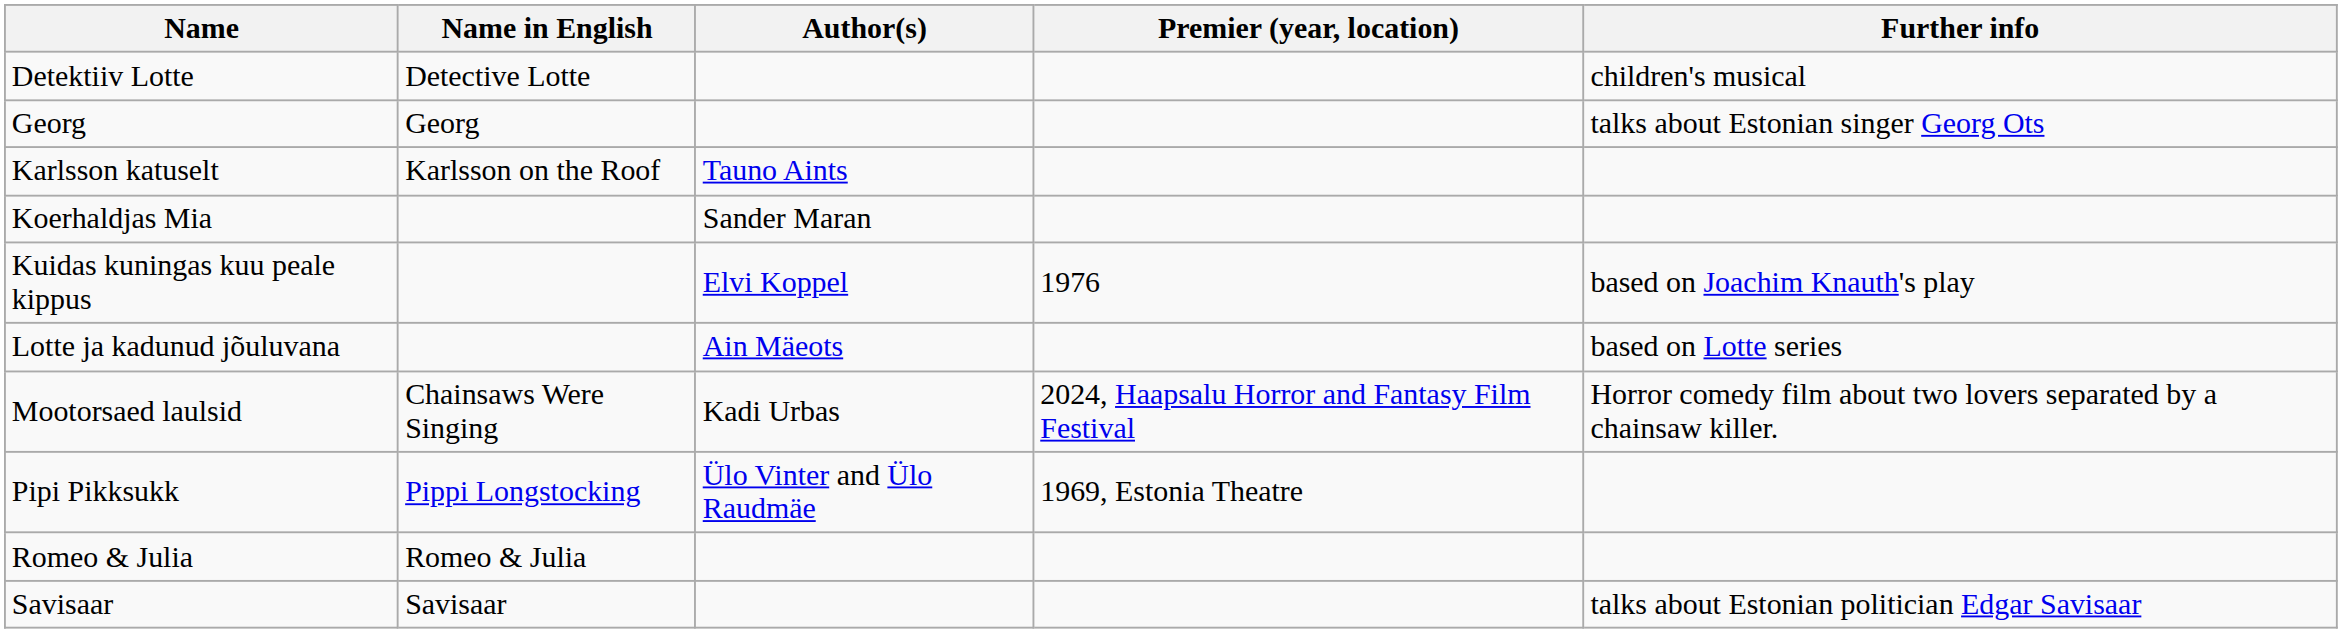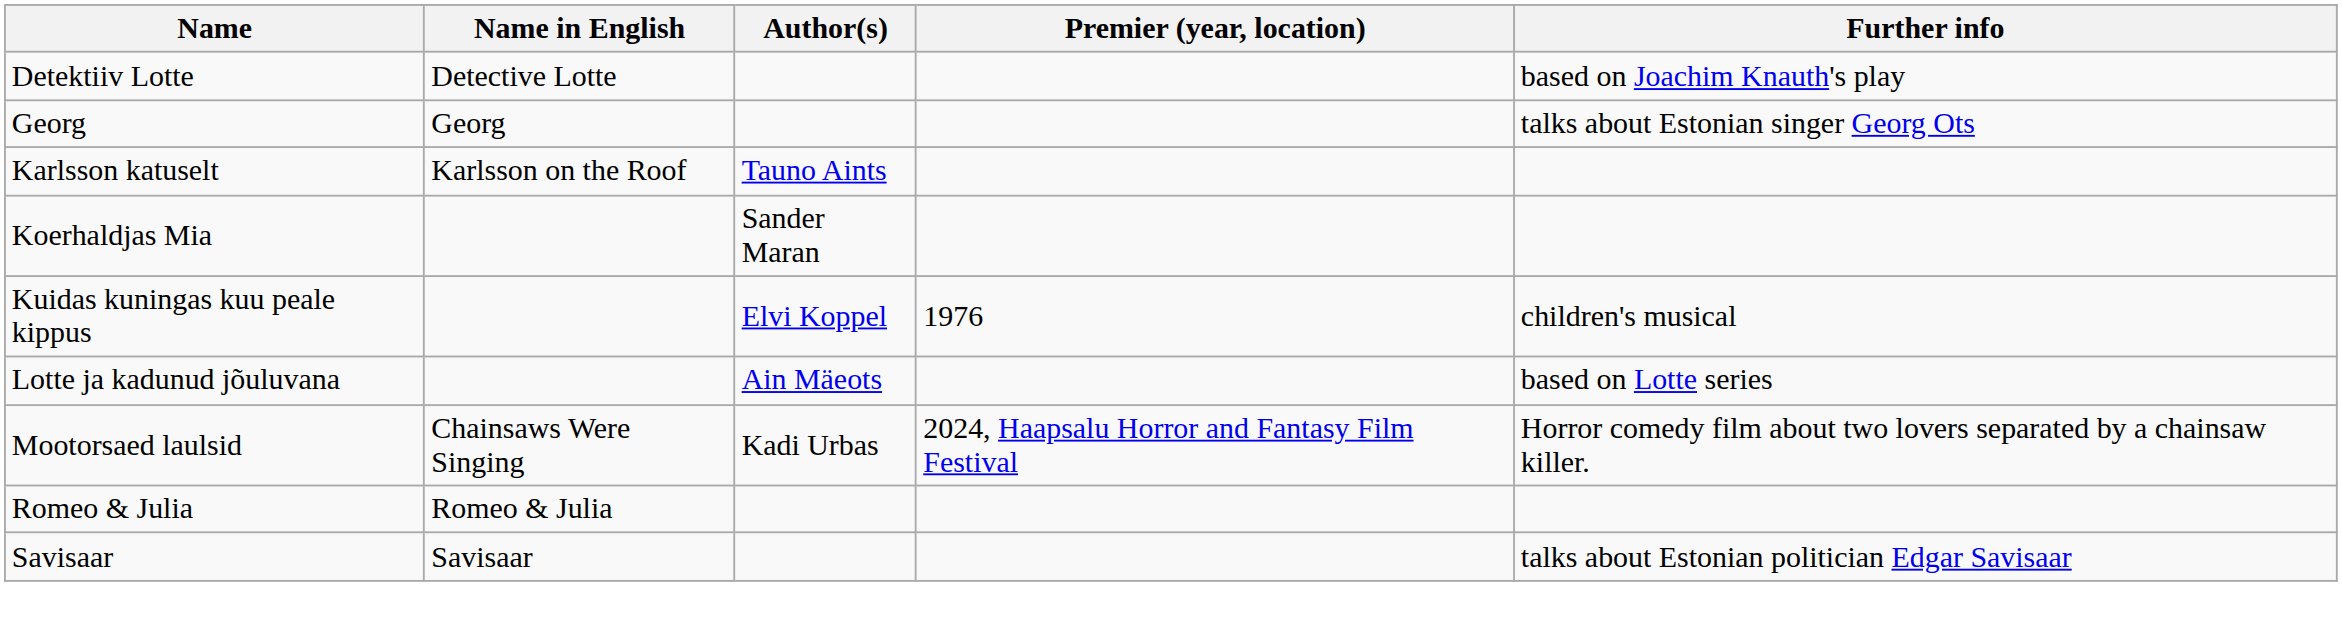Detektiiv Lotte | Further info: children's musical -> based on Joachim Knauth's play
Kuidas kuningas kuu peale kippus | Further info: based on Joachim Knauth's play -> children's musical
- row: Pipi Pikksukk | Pippi Longstocking | Ülo Vinter and Ülo Raudmäe | 1969, Estonia Theatre
